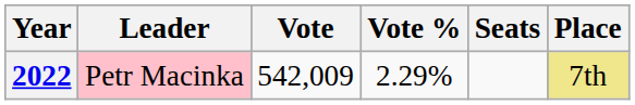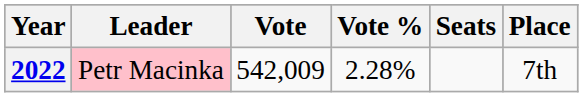2022 | Vote %: 2.29% -> 2.28%
2022 | Place: khaki background -> no background
